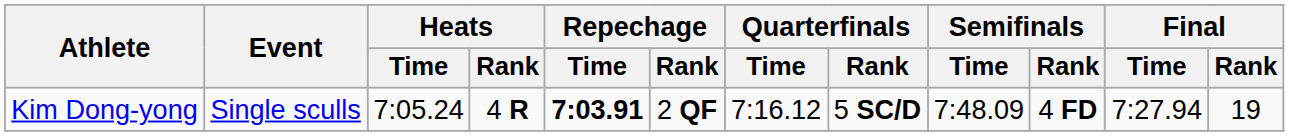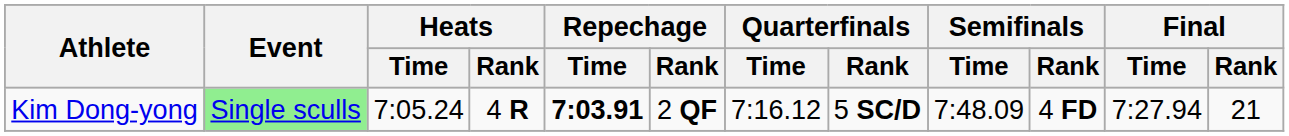Kim Dong-yong | Event: no background -> lightgreen background
Kim Dong-yong | Final / Rank: 19 -> 21
